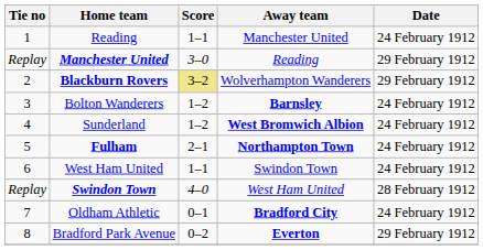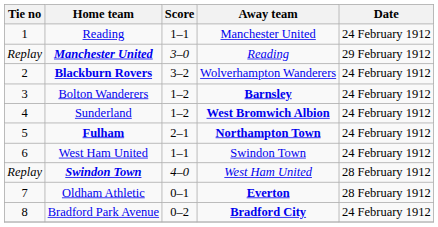Blackburn Rovers | Score: khaki background -> no background
Blackburn Rovers | Date: 29 February 1912 -> 24 February 1912
Oldham Athletic | Away team: Bradford City -> Everton
Oldham Athletic | Date: 24 February 1912 -> 28 February 1912
Bradford Park Avenue | Away team: Everton -> Bradford City
Bradford Park Avenue | Date: 29 February 1912 -> 24 February 1912
